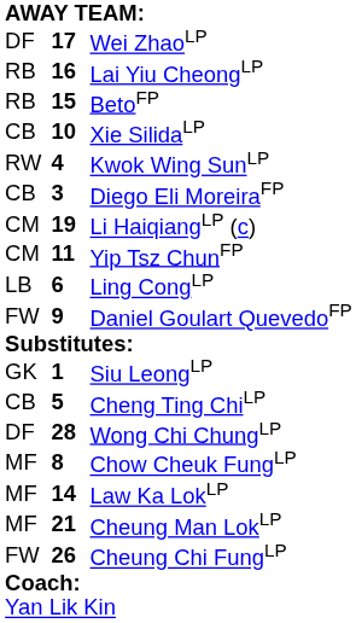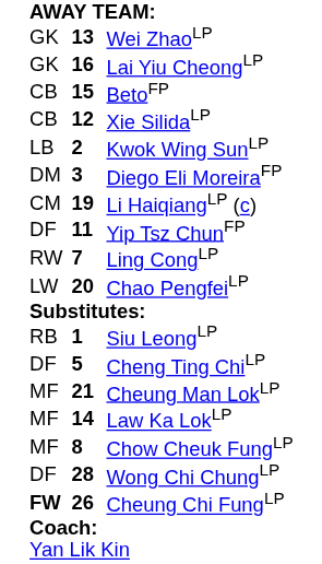Wei ZhaoLP | column 1: DF -> GK
Wei ZhaoLP | column 2: 17 -> 13
Lai Yiu CheongLP | column 1: RB -> GK
BetoFP | column 1: RB -> CB
Xie SilidaLP | column 2: 10 -> 12
Kwok Wing SunLP | column 1: RW -> LB
Kwok Wing SunLP | column 2: 4 -> 2
Diego Eli MoreiraFP | column 1: CB -> DM
Yip Tsz ChunFP | column 1: CM -> DF
Ling CongLP | column 1: LB -> RW
Ling CongLP | column 2: 6 -> 7
+ row: LW | 20 | Chao PengfeiLP
- row: FW | 9 | Daniel Goulart QuevedoFP
Siu LeongLP | column 1: GK -> RB
Cheng Ting ChiLP | column 1: CB -> DF
rows swapped: Wong Chi ChungLP <-> Cheung Man LokLP
rows swapped: Chow Cheuk FungLP <-> Law Ka LokLP
Cheung Chi FungLP | column 1: normal -> bold
